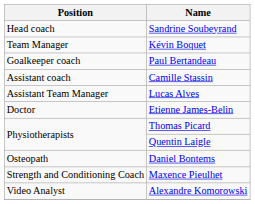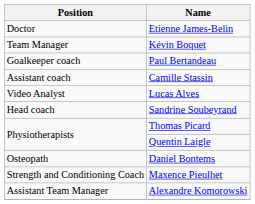rows swapped: Sandrine Soubeyrand <-> Etienne James-Belin
Lucas Alves | Position: Assistant Team Manager -> Video Analyst
Alexandre Komorowski | Position: Video Analyst -> Assistant Team Manager
